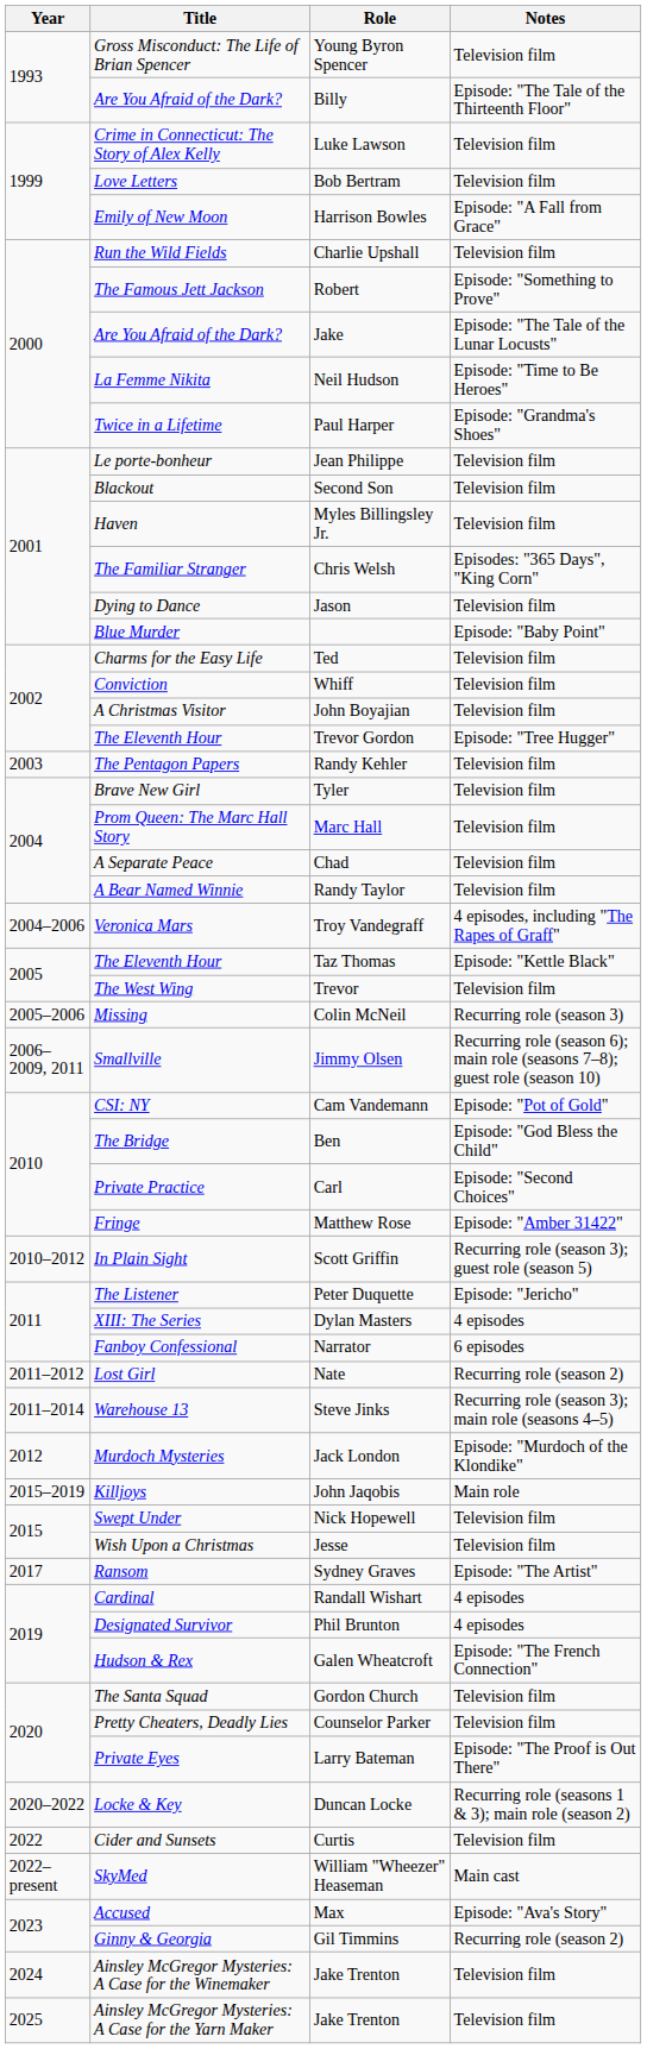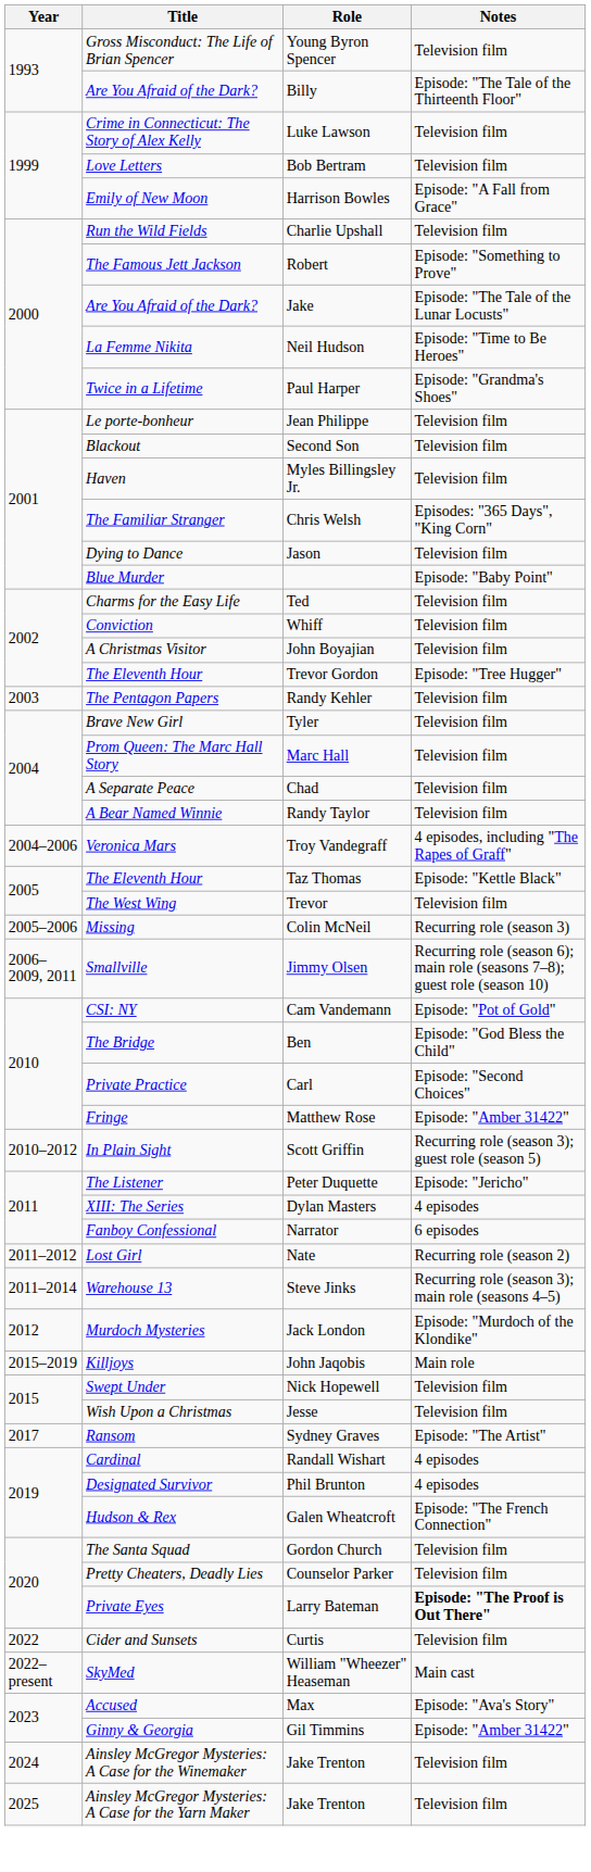Larry Bateman | Notes: normal -> bold
- row: 2020–2022 | Locke & Key | Duncan Locke | Recurring role (seasons 1 & 3); main role (season 2)
Gil Timmins | Notes: Recurring role (season 2) -> Episode: "Amber 31422"
